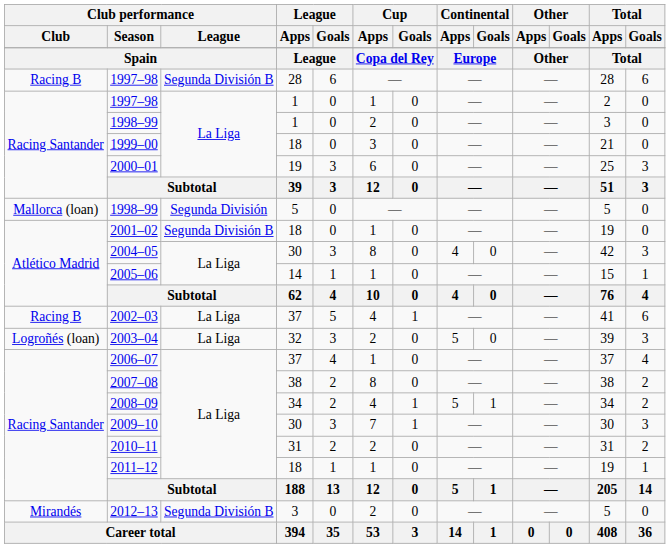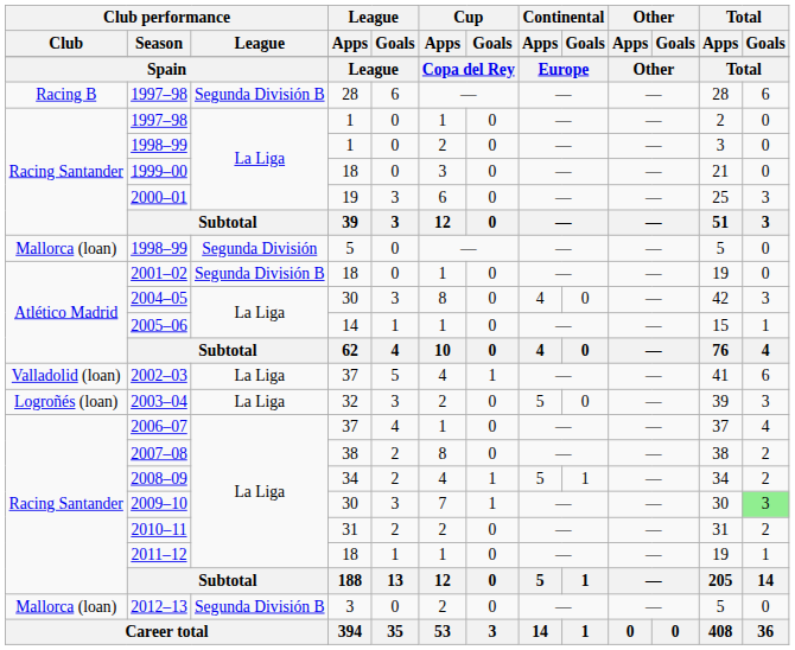2002–03 | Club performance / Club: Racing B -> Valladolid (loan)
2009–10 | Total / Goals: no background -> lightgreen background
2012–13 | Club performance / Club: Mirandés -> Mallorca (loan)
